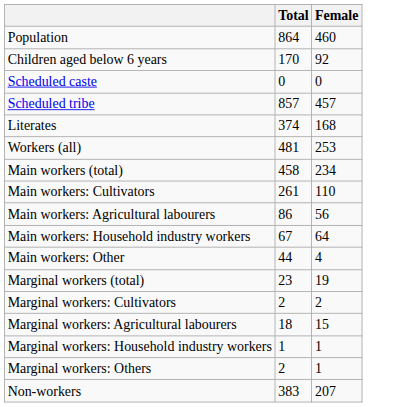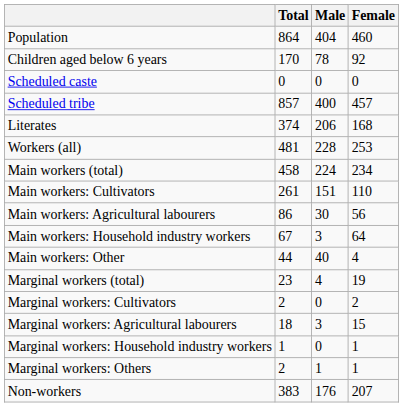+ column: Male | 404 | 78 | 0 | 400 | 206 | 228 | 224 | 151 | 30 | 3 | 40 | 4 | 0 | 3 | 0 | 1 | 176
